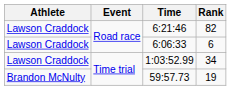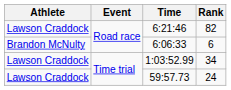6:06:33 | Athlete: Lawson Craddock -> Brandon McNulty
59:57.73 | Athlete: Brandon McNulty -> Lawson Craddock
59:57.73 | Rank: 19 -> 24
